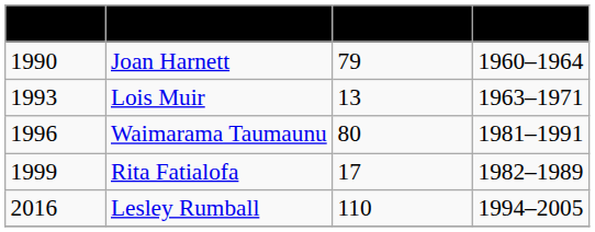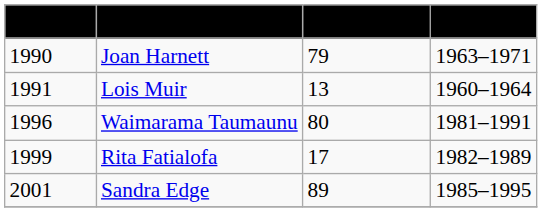Joan Harnett | Years: 1960–1964 -> 1963–1971
Lois Muir | Inducted: 1993 -> 1991
Lois Muir | Years: 1963–1971 -> 1960–1964
+ row: 2001 | Sandra Edge | 89 | 1985–1995
- row: 2016 | Lesley Rumball | 110 | 1994–2005
